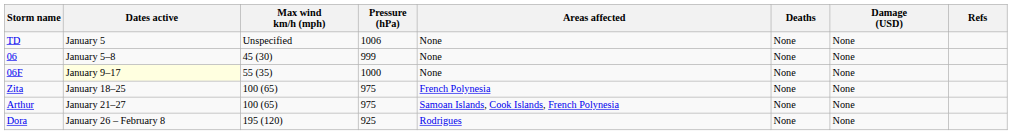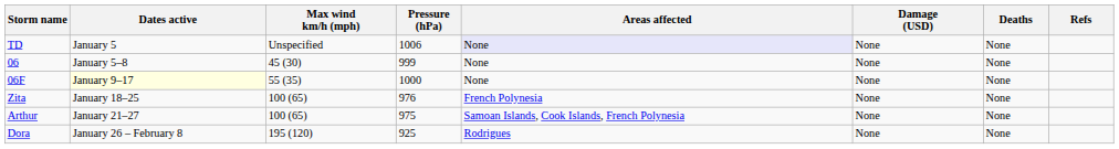columns swapped: Damage (USD) <-> Deaths
TD | Areas affected: no background -> lavender background
Zita | Pressure (hPa): 975 -> 976
